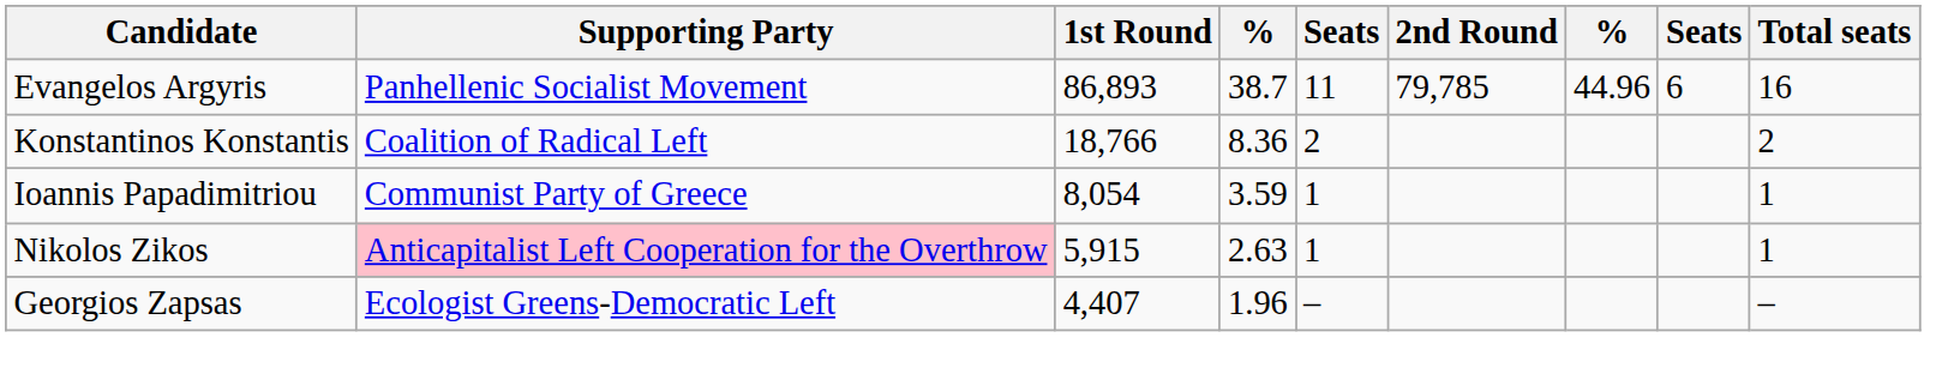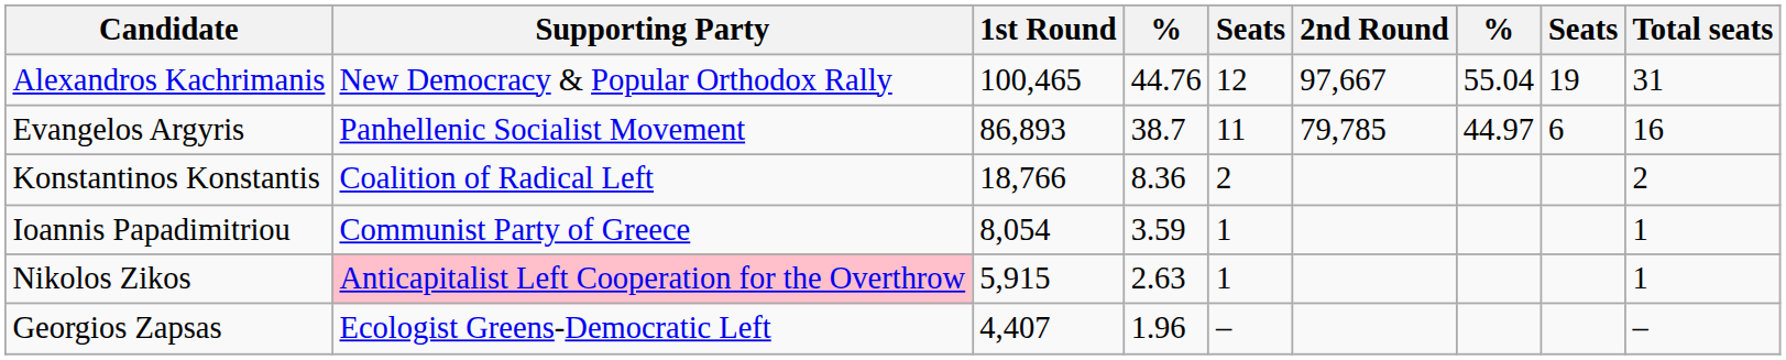+ row: Alexandros Kachrimanis | New Democracy & Popular Orthodox Rally | 100,465 | 44.76 | 12 | 97,667 | 55.04 | 19 | 31
Evangelos Argyris | column 7: 44.96 -> 44.97
